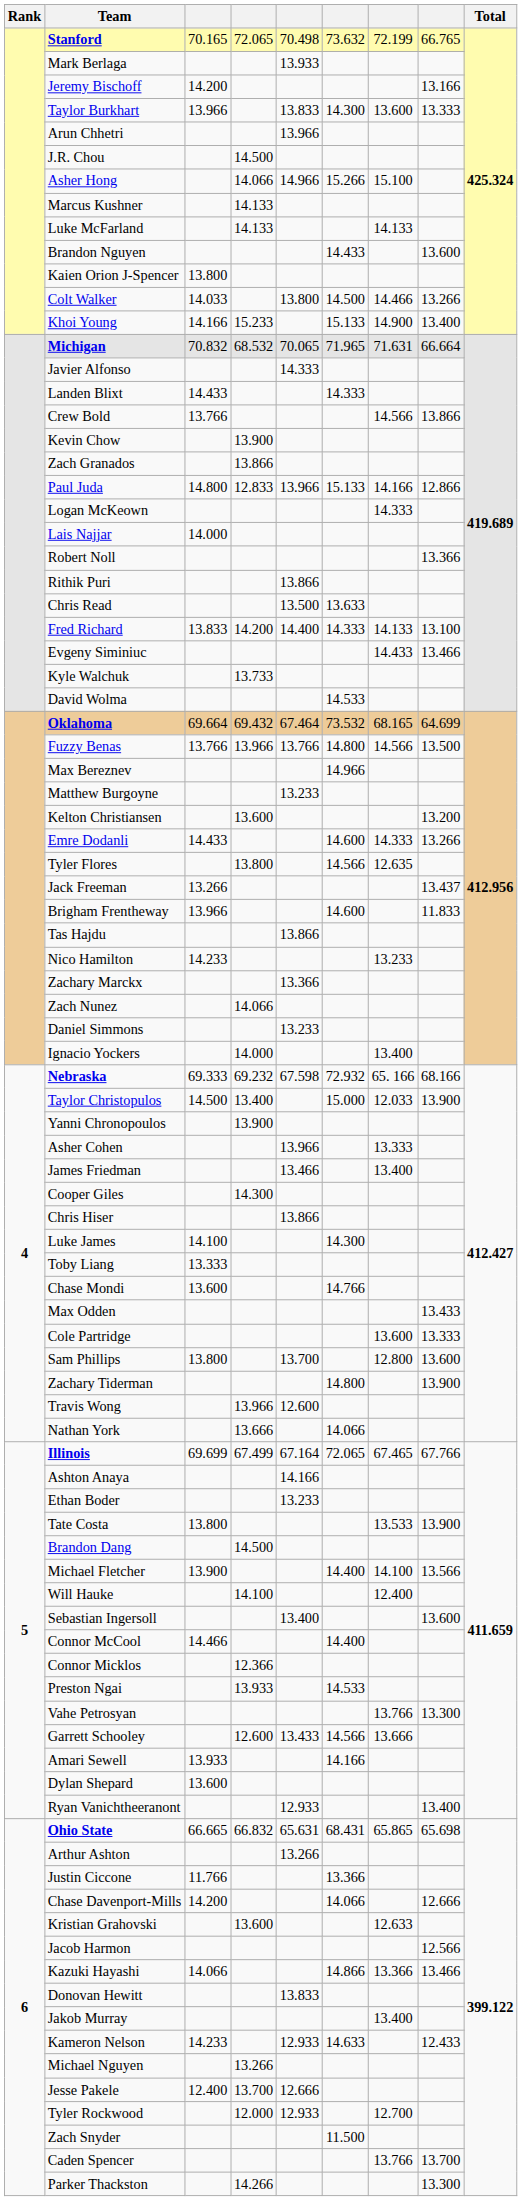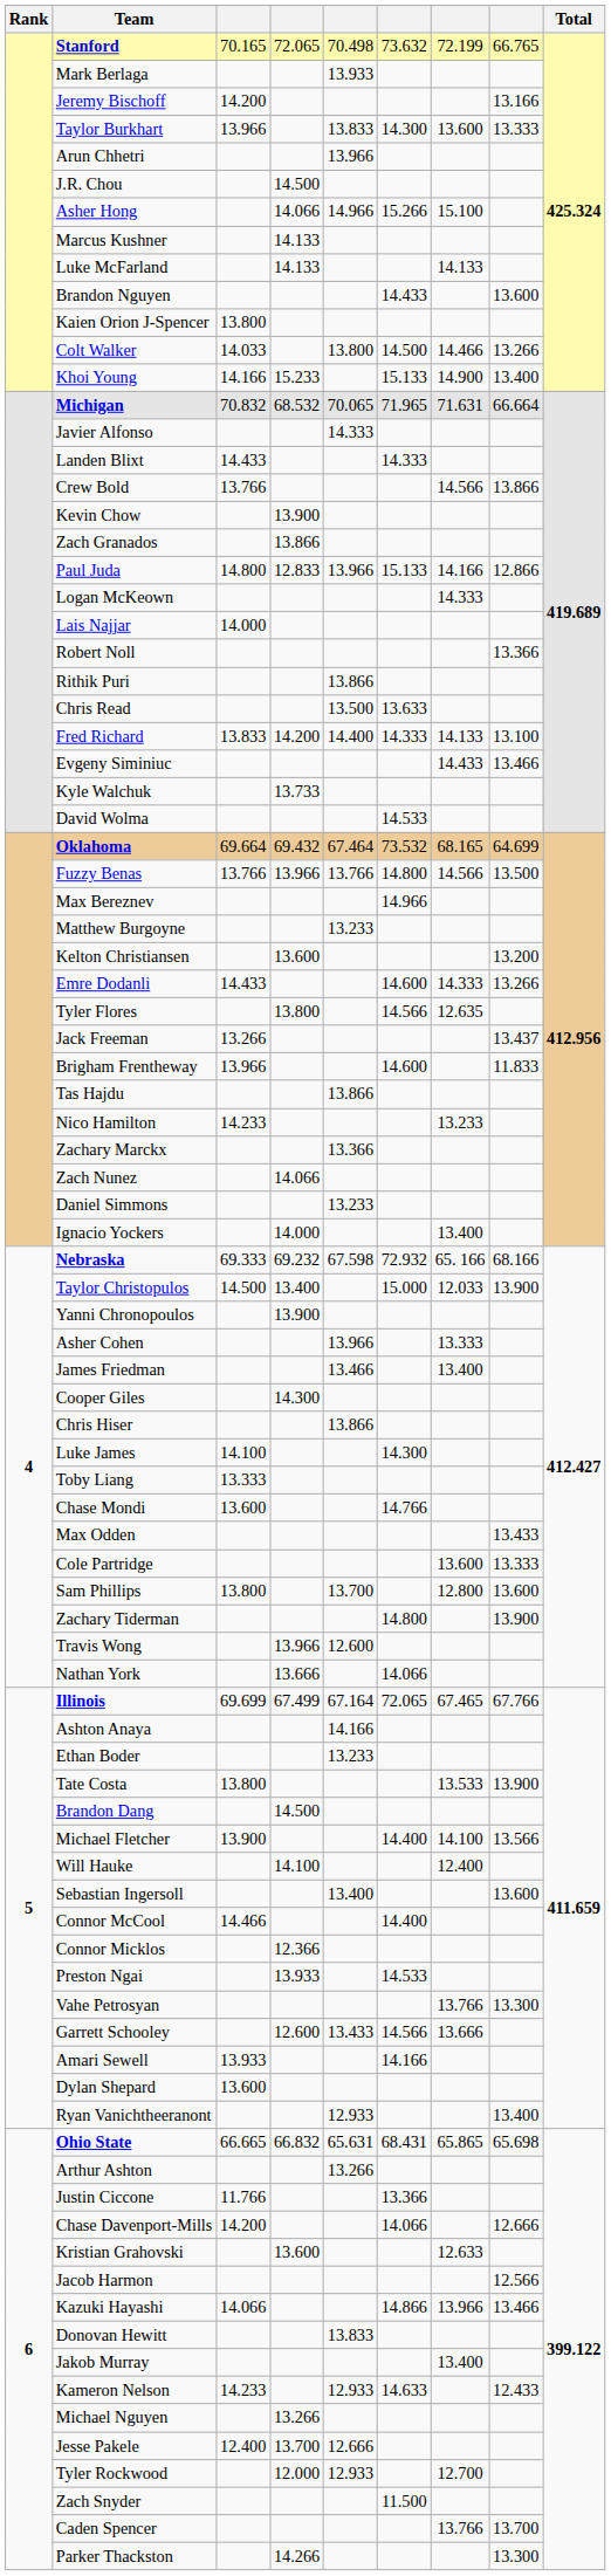Kazuki Hayashi | column 7: 13.366 -> 13.966
